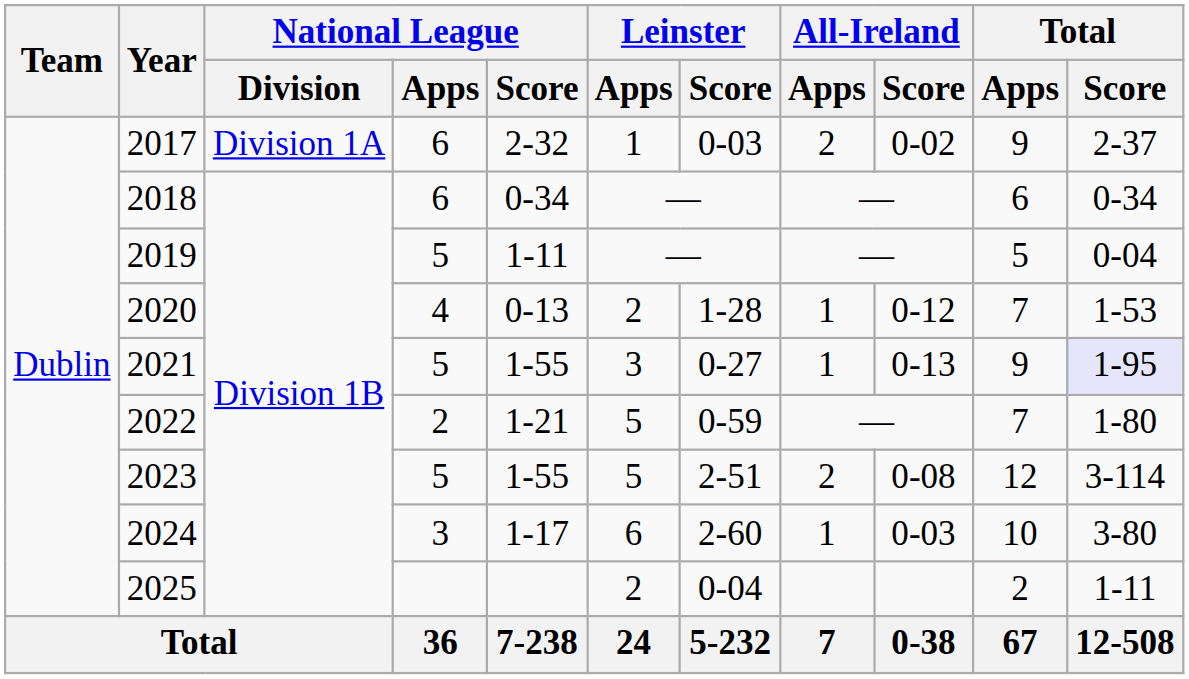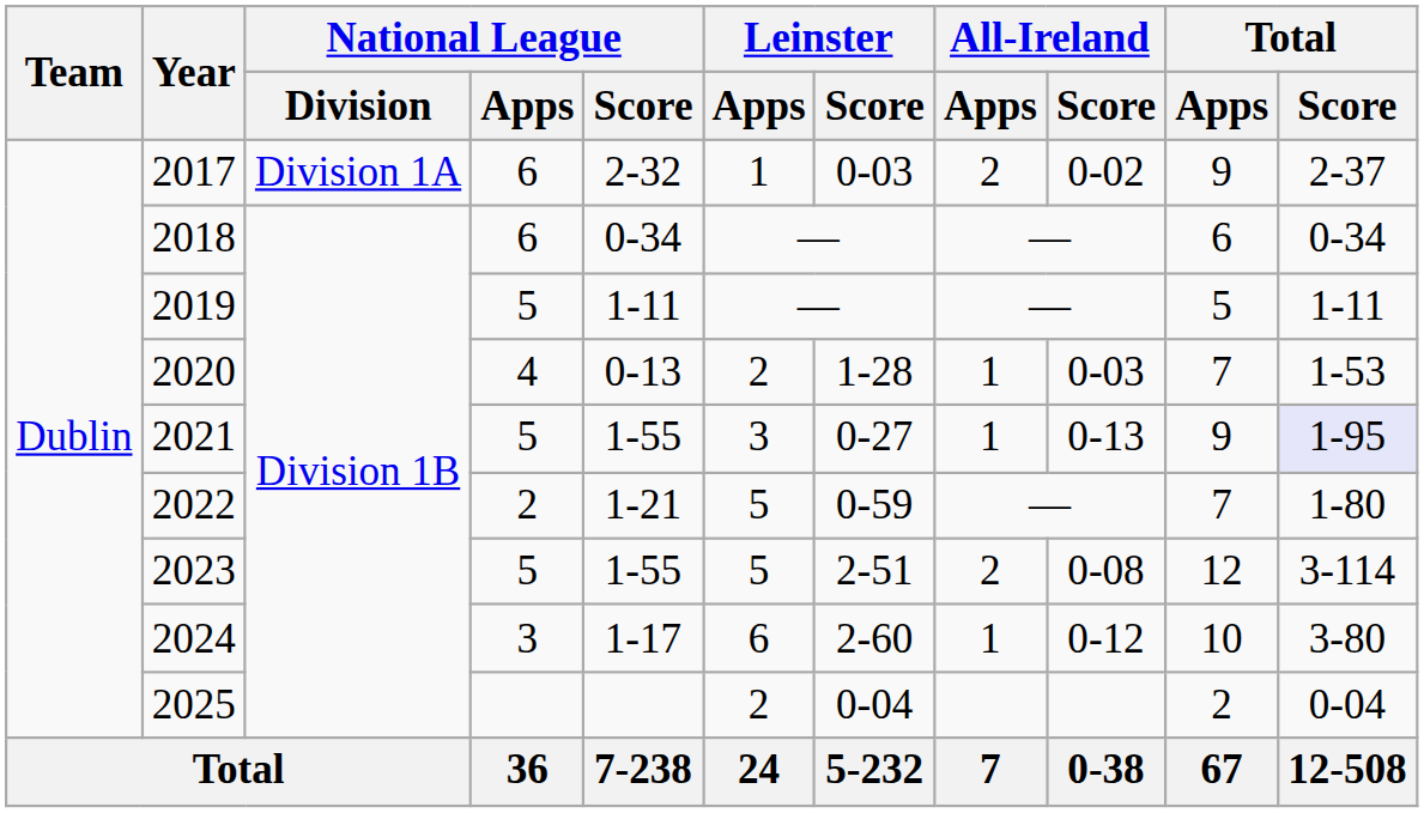2019 | Total / Score: 0-04 -> 1-11
2020 | All-Ireland / Score: 0-12 -> 0-03
2024 | All-Ireland / Score: 0-03 -> 0-12
2025 | Total / Score: 1-11 -> 0-04
